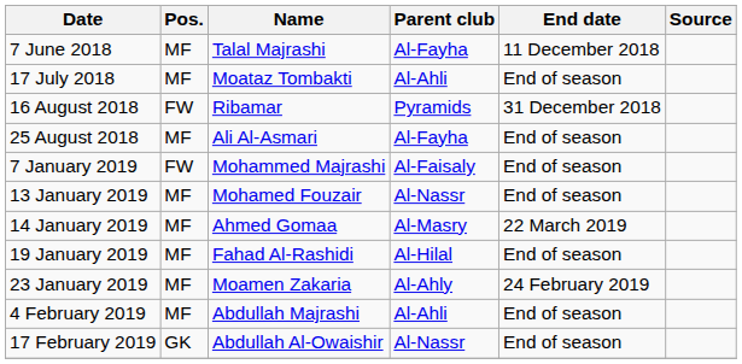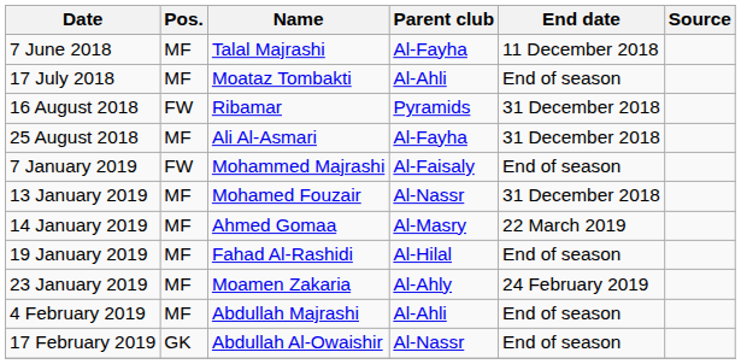25 August 2018 | End date: End of season -> 31 December 2018
13 January 2019 | End date: End of season -> 31 December 2018
